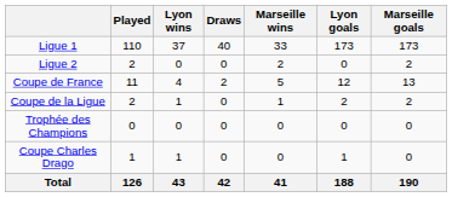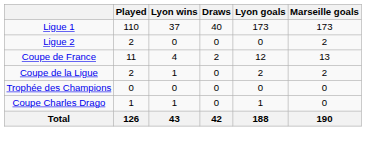- column: Marseille wins | 33 | 2 | 5 | 1 | 0 | 0 | 41
